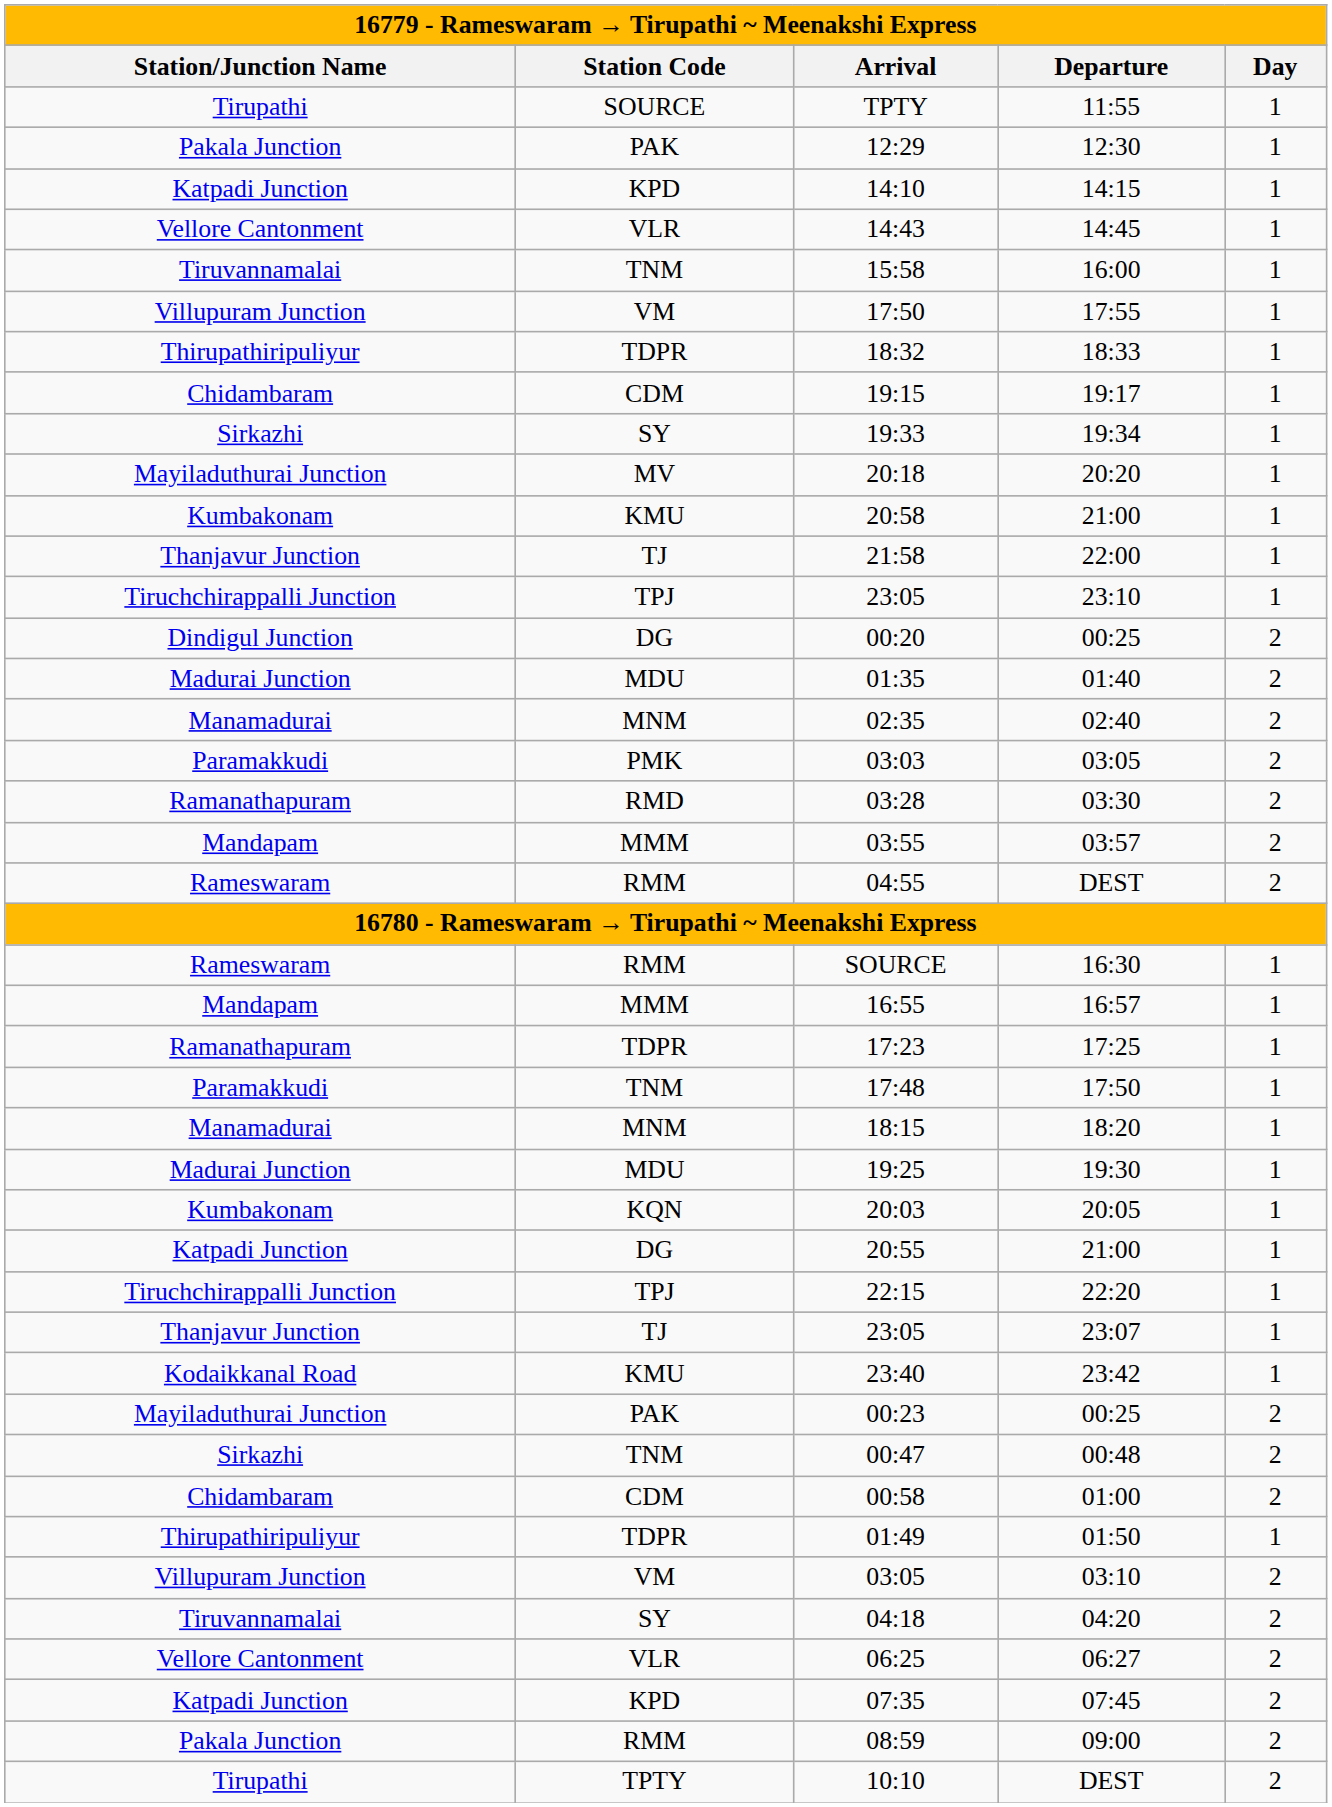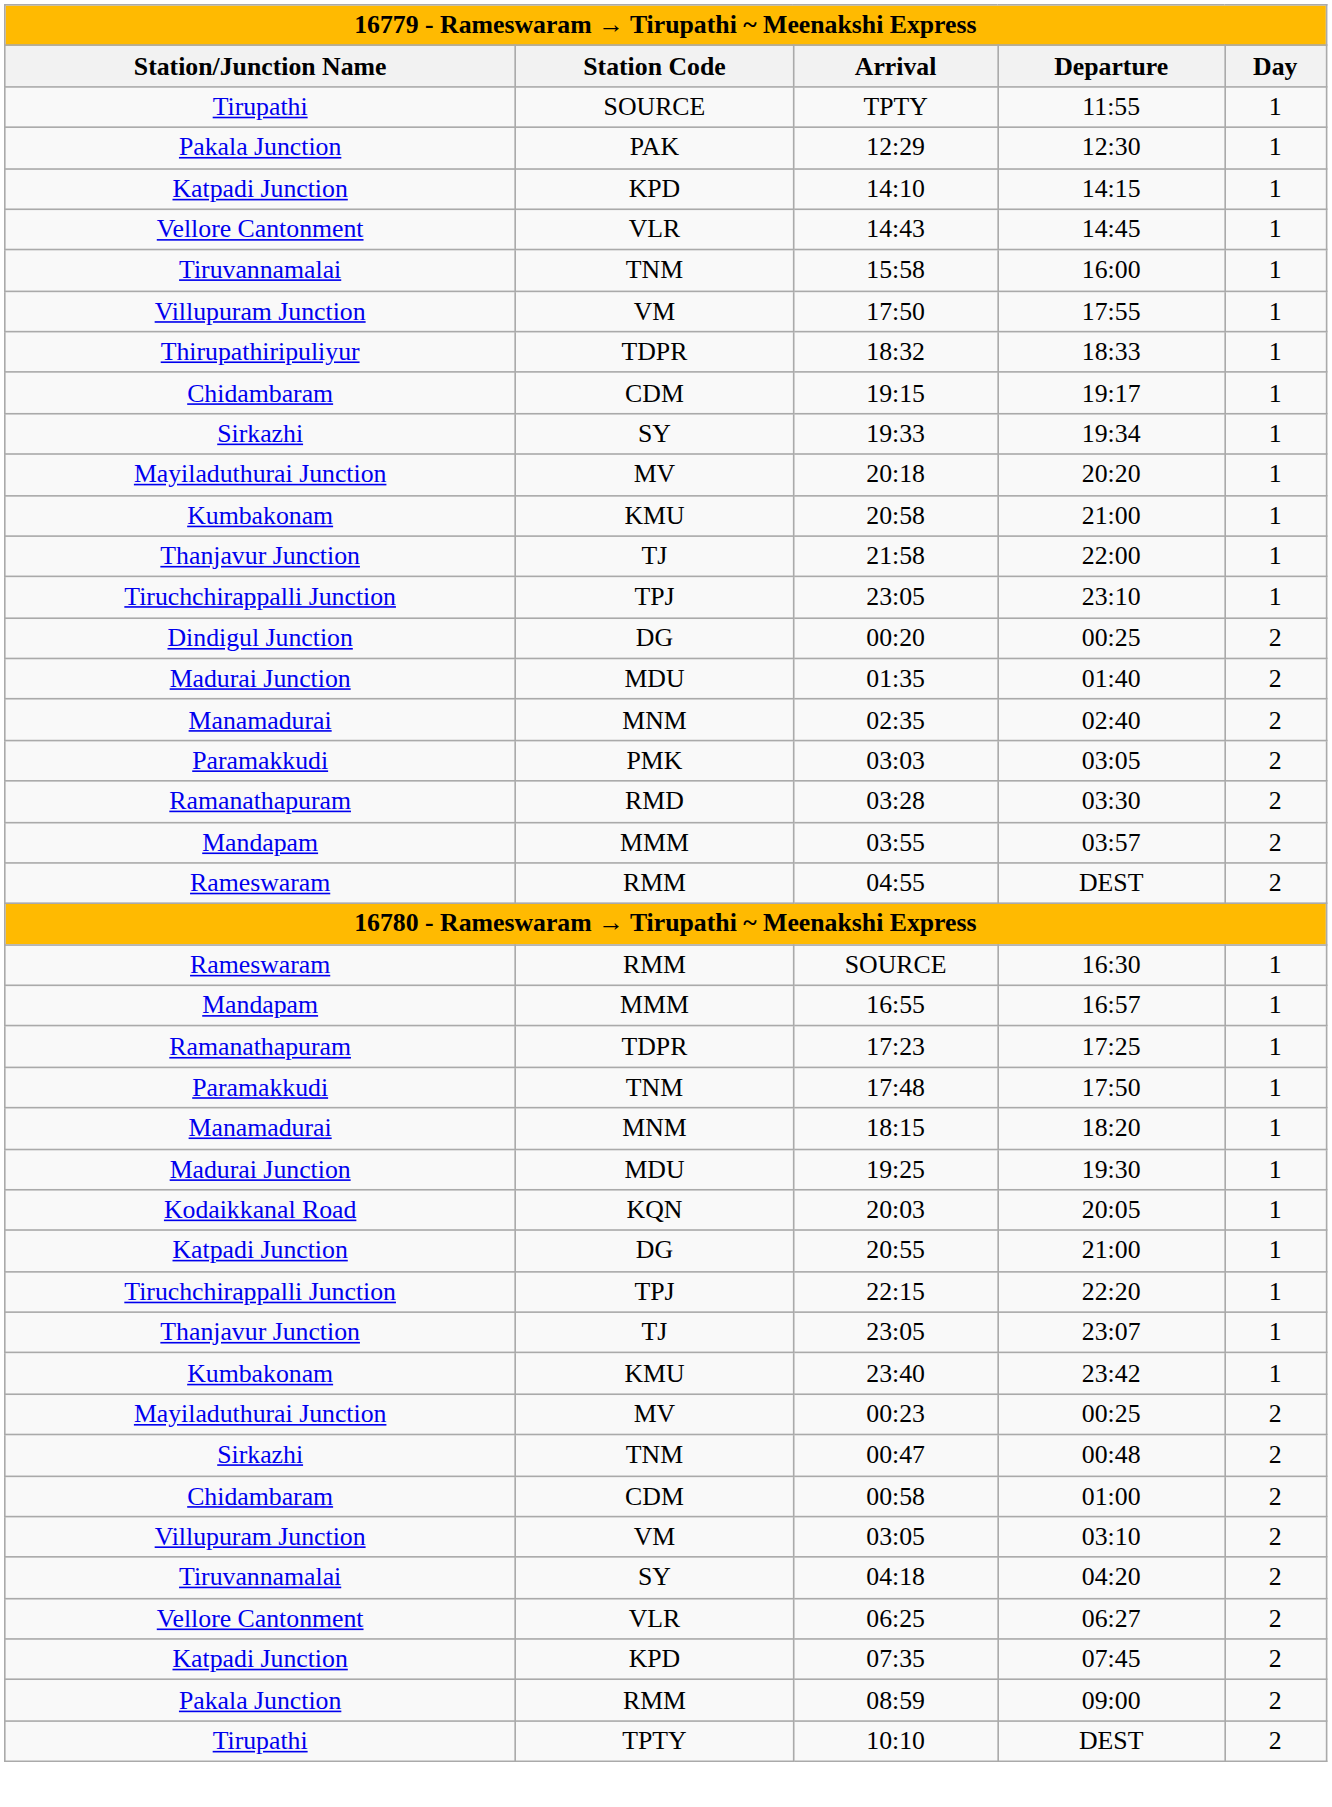20:03 | Station/Junction Name: Kumbakonam -> Kodaikkanal Road
23:40 | Station/Junction Name: Kodaikkanal Road -> Kumbakonam
00:23 | Station Code: PAK -> MV
- row: Thirupathiripuliyur | TDPR | 01:49 | 01:50 | 1
